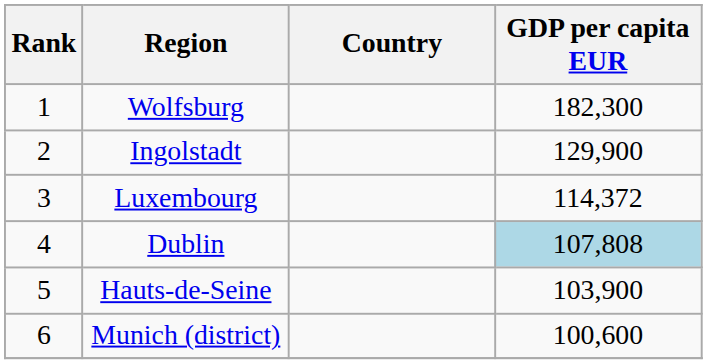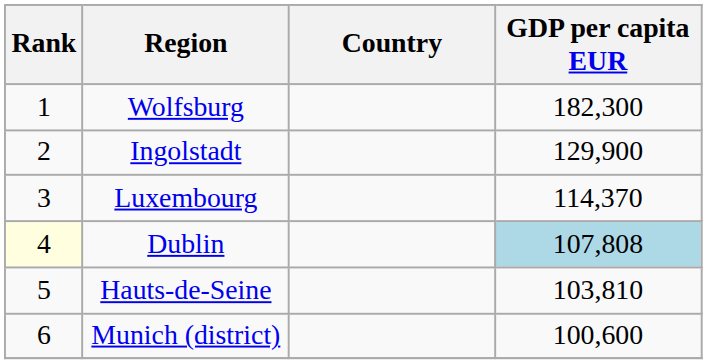Luxembourg | GDP per capita EUR: 114,372 -> 114,370
Dublin | Rank: no background -> lightyellow background
Hauts-de-Seine | GDP per capita EUR: 103,900 -> 103,810
